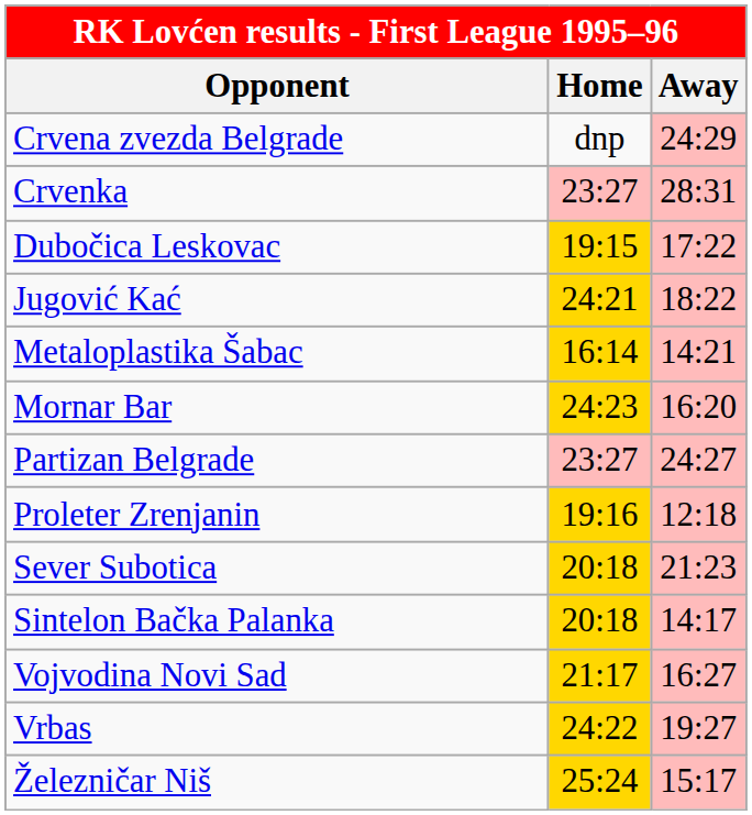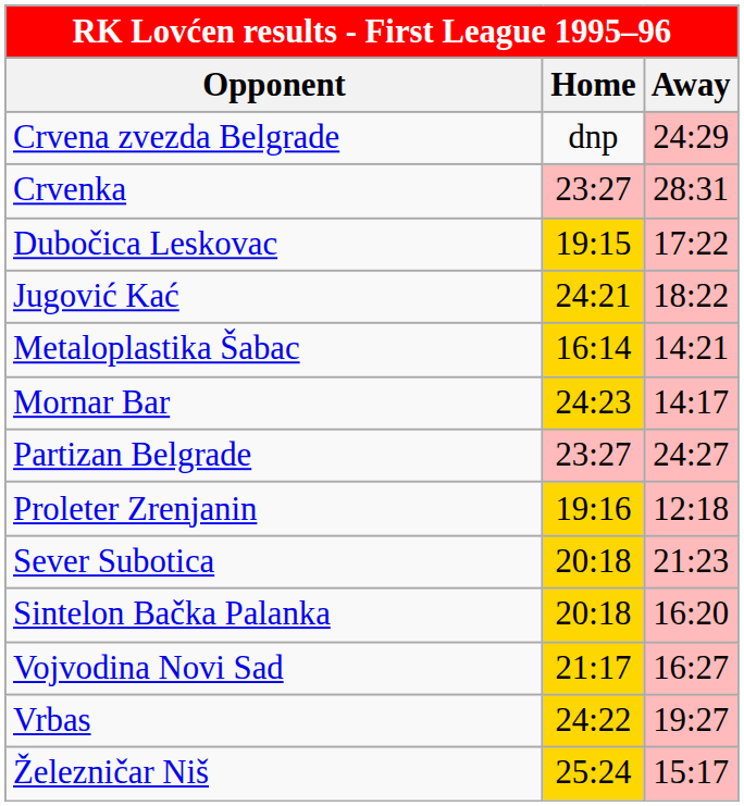Mornar Bar | Away: 16:20 -> 14:17
Sintelon Bačka Palanka | Away: 14:17 -> 16:20
